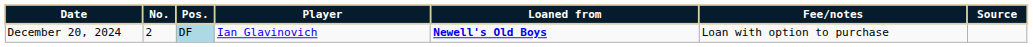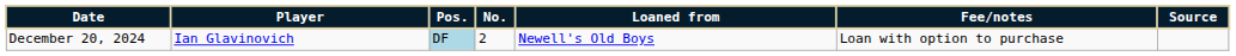columns swapped: No. <-> Player
December 20, 2024 | Loaned from: bold -> normal
